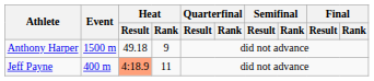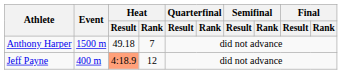Anthony Harper | Heat / Rank: 9 -> 7
Jeff Payne | Heat / Rank: 11 -> 12
